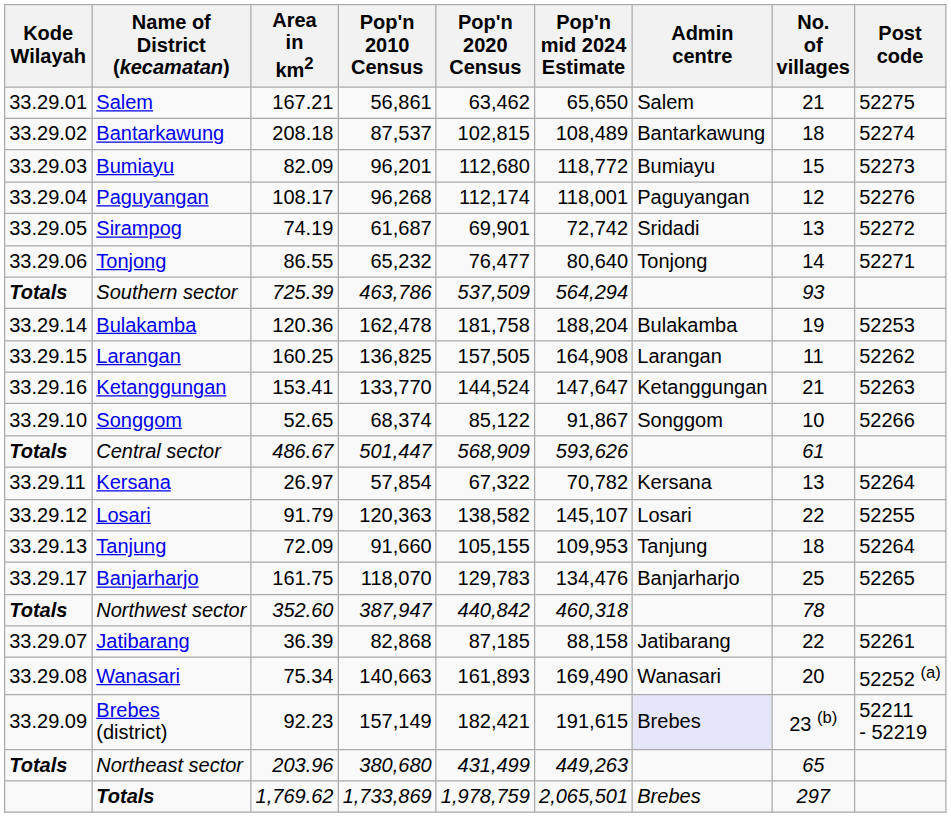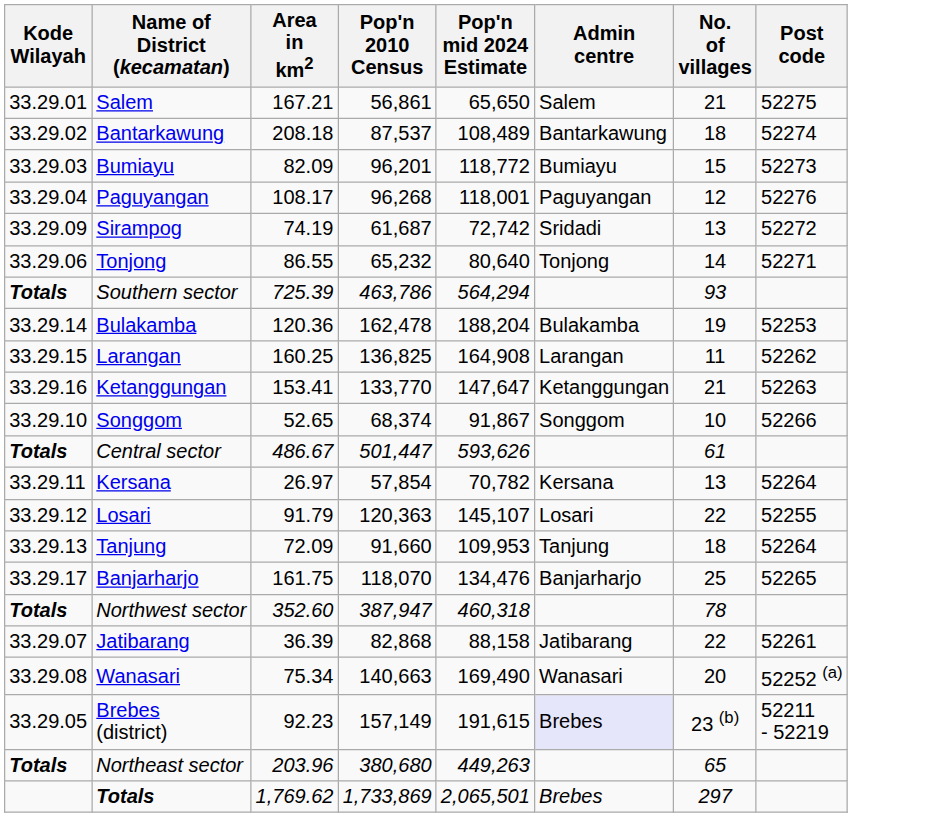- column: Pop'n 2020 Census | 63,462 | 102,815 | 112,680 | 112,174 | 69,901 | 76,477 | 537,509 | 181,758 | 157,505 | 144,524 | 85,122 | 568,909 | 67,322 | 138,582 | 105,155 | 129,783 | 440,842 | 87,185 | 161,893 | 182,421 | 431,499 | 1,978,759
Sirampog | Kode Wilayah: 33.29.05 -> 33.29.09
Brebes (district) | Kode Wilayah: 33.29.09 -> 33.29.05
